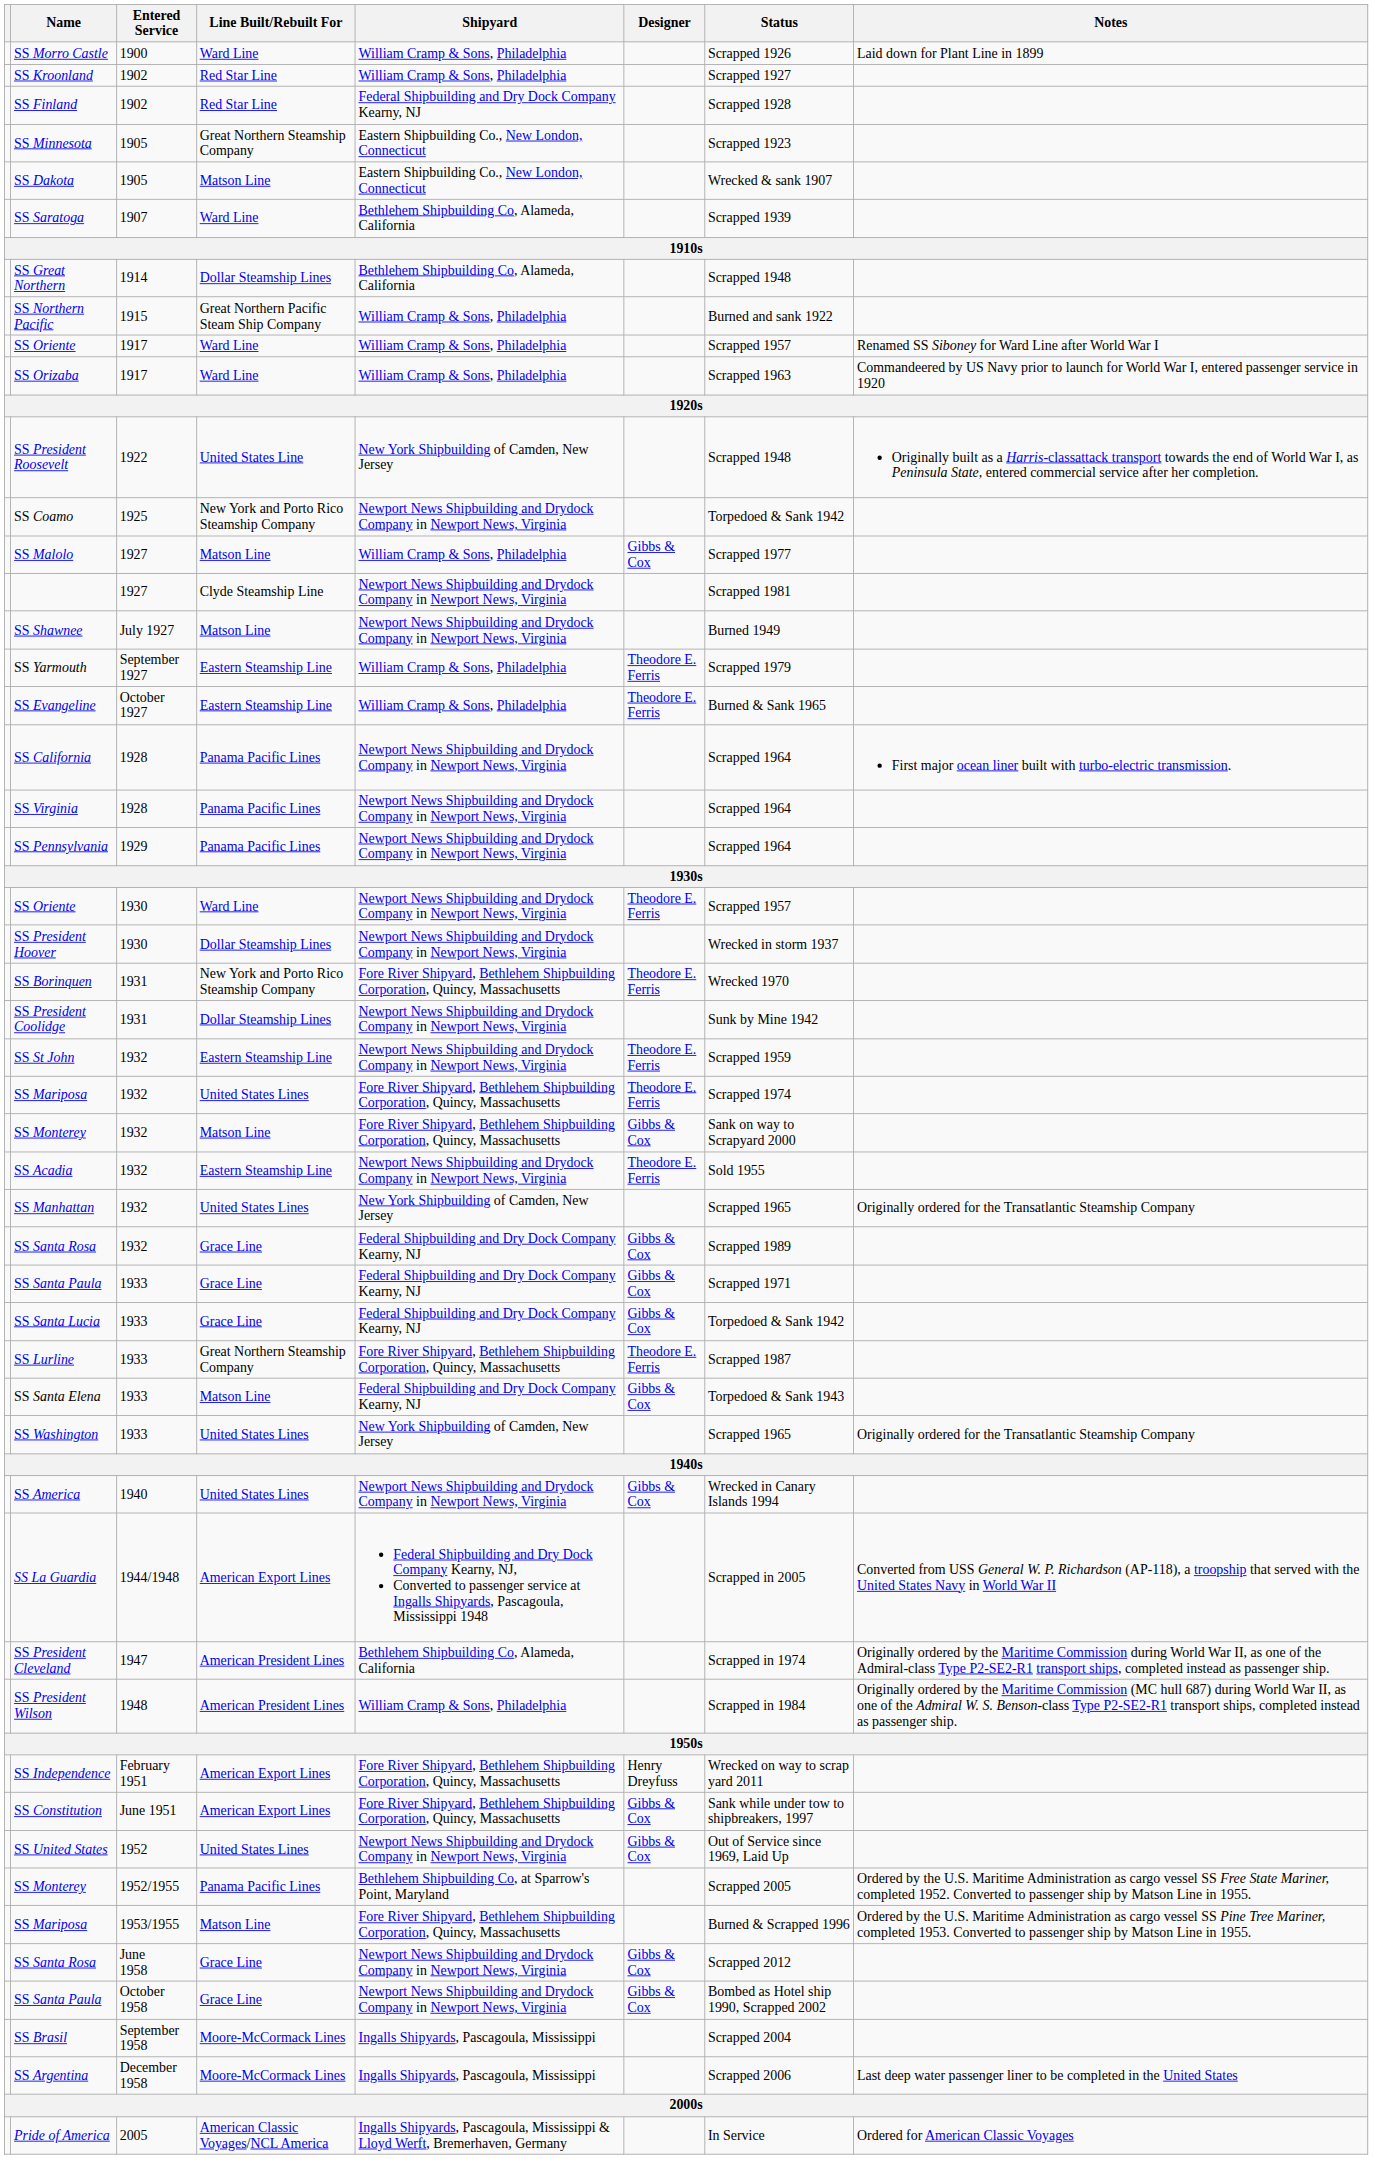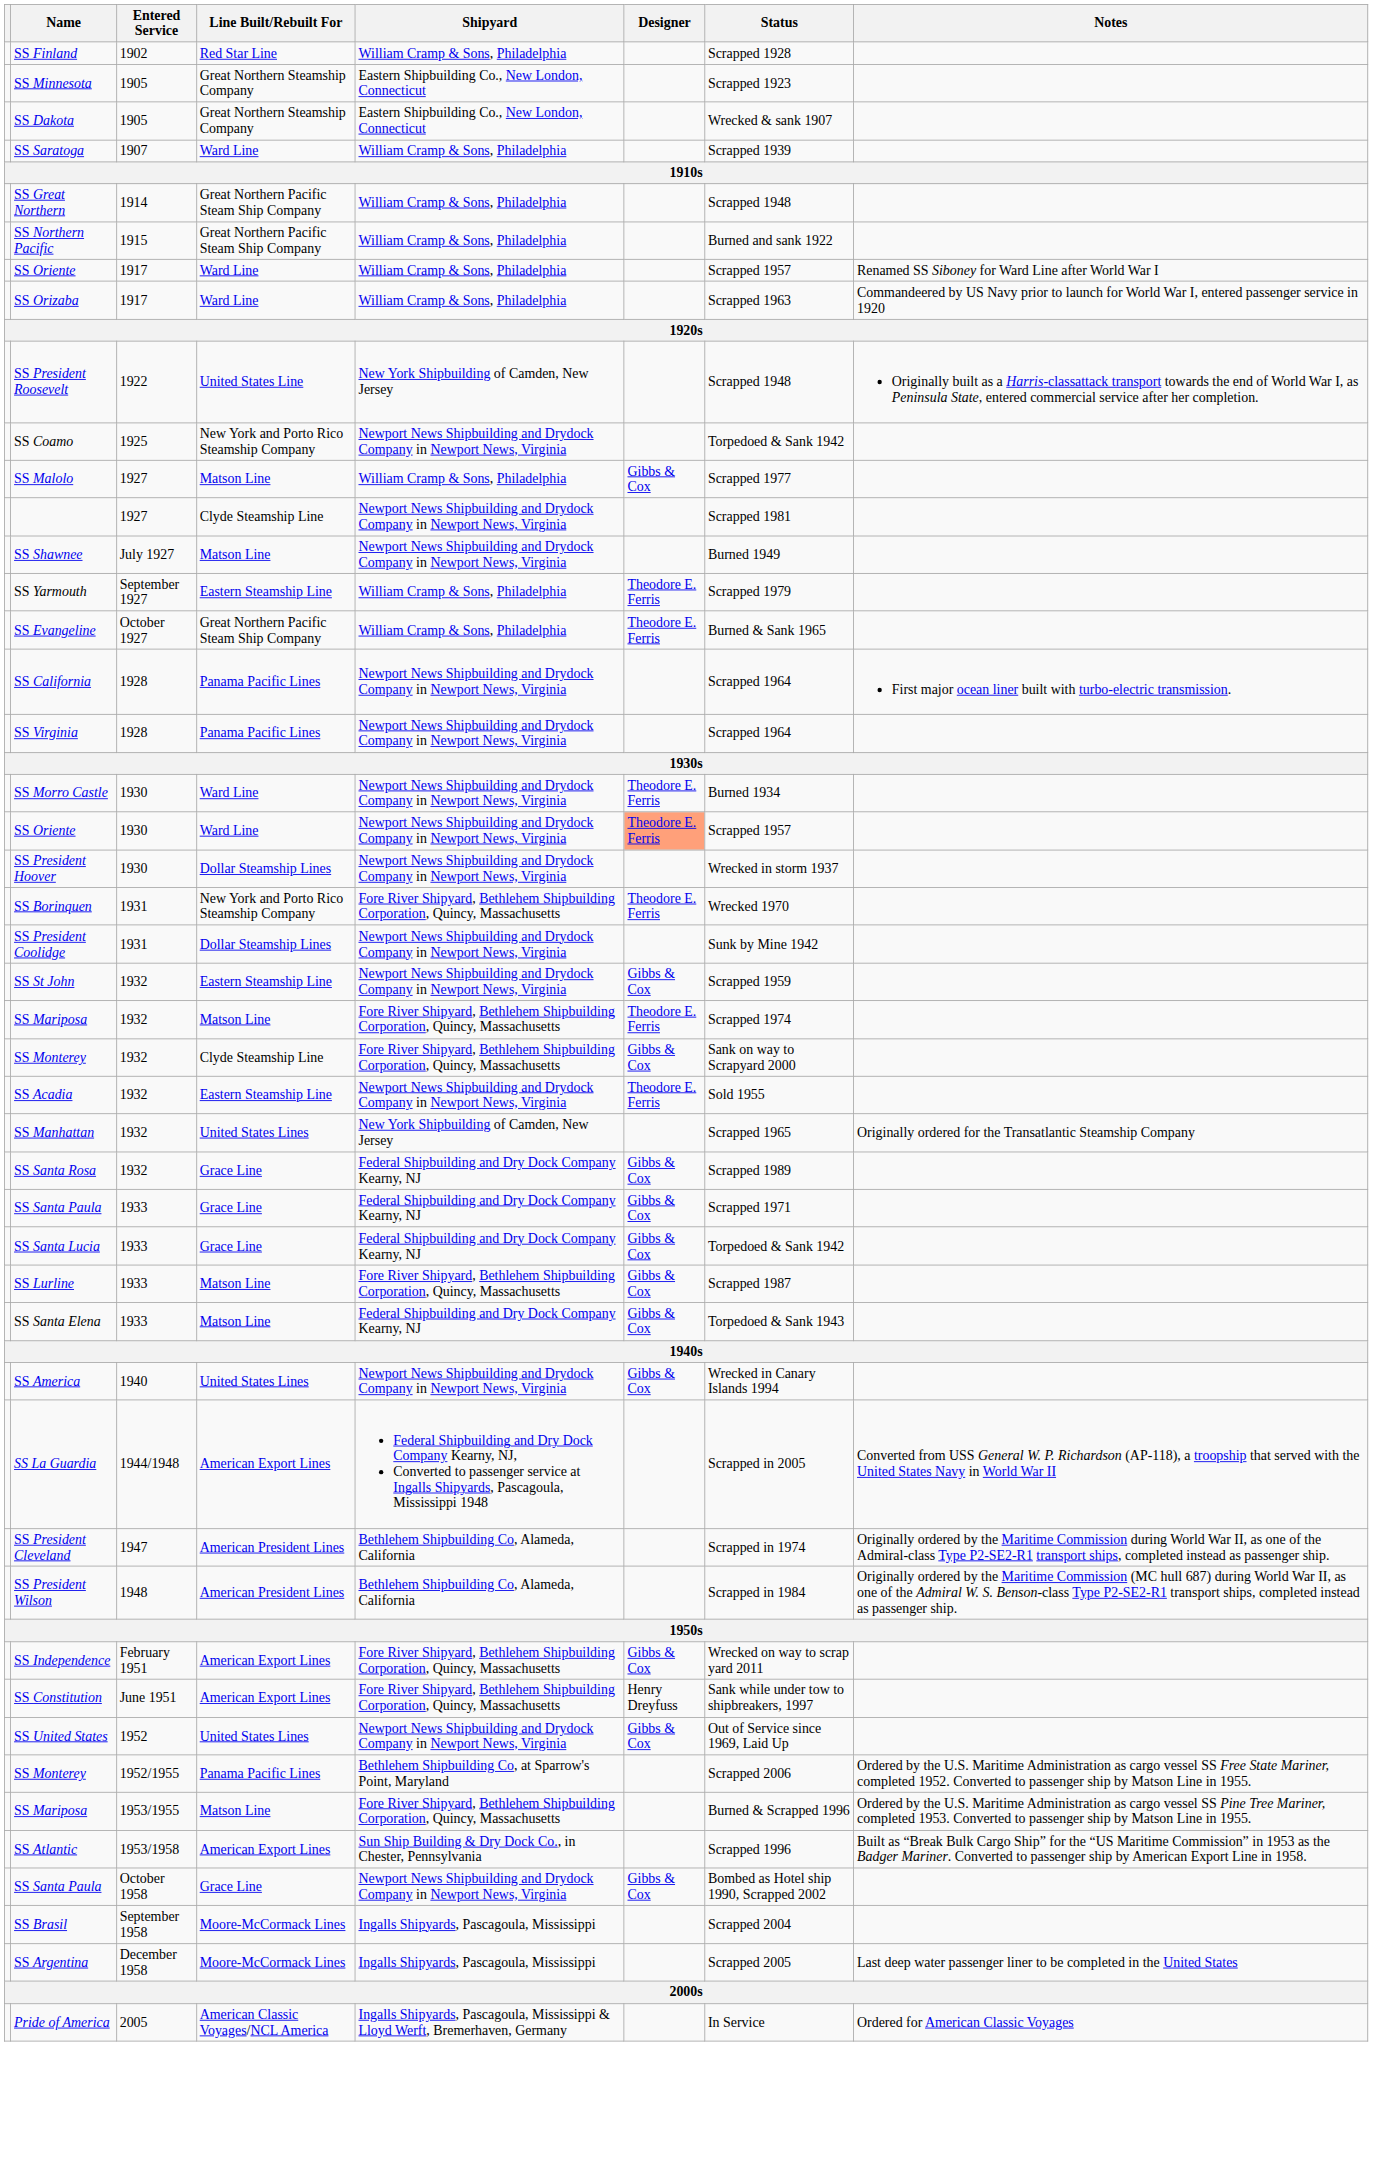- row: SS Morro Castle | 1900 | Ward Line | William Cramp & Sons, Philadelphia | Scrapped 1926 | Laid down for Plant Line in 1899
- row: SS Kroonland | 1902 | Red Star Line | William Cramp & Sons, Philadelphia | Scrapped 1927
SS Finland | Shipyard: Federal Shipbuilding and Dry Dock Company Kearny, NJ -> William Cramp & Sons, Philadelphia
SS Dakota | Line Built/Rebuilt For: Matson Line -> Great Northern Steamship Company
SS Saratoga | Shipyard: Bethlehem Shipbuilding Co, Alameda, California -> William Cramp & Sons, Philadelphia
SS Great Northern | Line Built/Rebuilt For: Dollar Steamship Lines -> Great Northern Pacific Steam Ship Company
SS Great Northern | Shipyard: Bethlehem Shipbuilding Co, Alameda, California -> William Cramp & Sons, Philadelphia
SS Evangeline | Line Built/Rebuilt For: Eastern Steamship Line -> Great Northern Pacific Steam Ship Company
- row: SS Pennsylvania | 1929 | Panama Pacific Lines | Newport News Shipbuilding and Drydock Company in Newport News, Virginia | Scrapped 1964
+ row: SS Morro Castle | 1930 | Ward Line | Newport News Shipbuilding and Drydock Company in Newport News, Virginia | Theodore E. Ferris | Burned 1934
SS Oriente / 1930 | Designer: no background -> lightsalmon background
SS St John | Designer: Theodore E. Ferris -> Gibbs & Cox
SS Mariposa / 1932 | Line Built/Rebuilt For: United States Lines -> Matson Line
SS Monterey / 1932 | Line Built/Rebuilt For: Matson Line -> Clyde Steamship Line
SS Lurline | Line Built/Rebuilt For: Great Northern Steamship Company -> Matson Line
SS Lurline | Designer: Theodore E. Ferris -> Gibbs & Cox
- row: SS Washington | 1933 | United States Lines | New York Shipbuilding of Camden, New Jersey | Scrapped 1965 | Originally ordered for the Transatlantic Steamship Company
SS President Wilson | Shipyard: William Cramp & Sons, Philadelphia -> Bethlehem Shipbuilding Co, Alameda, California
SS Independence | Designer: Henry Dreyfuss -> Gibbs & Cox
SS Constitution | Designer: Gibbs & Cox -> Henry Dreyfuss
SS Monterey / 1952/1955 | Status: Scrapped 2005 -> Scrapped 2006
+ row: SS Atlantic | 1953/1958 | American Export Lines | Sun Ship Building & Dry Dock Co., in Chester, Pennsylvania | Scrapped 1996 | Built as “Break Bulk Cargo Ship” for the “US Maritime Commission” in 1953 as the Badger Mariner. Converted to passenger ship by American Export Line in 1958.
- row: SS Santa Rosa | June 1958 | Grace Line | Newport News Shipbuilding and Drydock Company in Newport News, Virginia | Gibbs & Cox | Scrapped 2012
SS Argentina | Status: Scrapped 2006 -> Scrapped 2005
